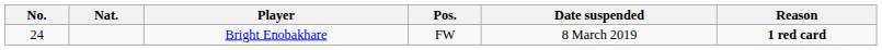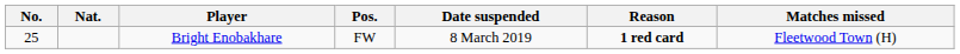+ column: Matches missed | Fleetwood Town (H)
Bright Enobakhare | No.: 24 -> 25
